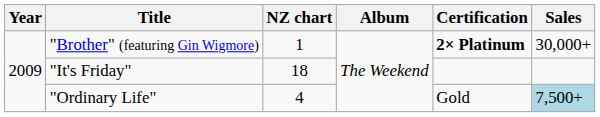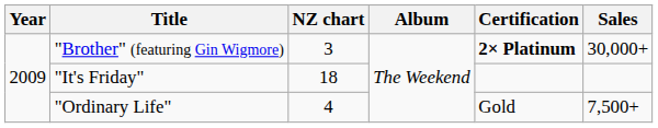"Brother" (featuring Gin Wigmore) | NZ chart: 1 -> 3
"Ordinary Life" | Sales: lightblue background -> no background
